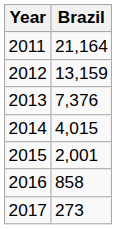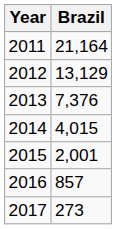2012 | Brazil: 13,159 -> 13,129
2016 | Brazil: 858 -> 857
